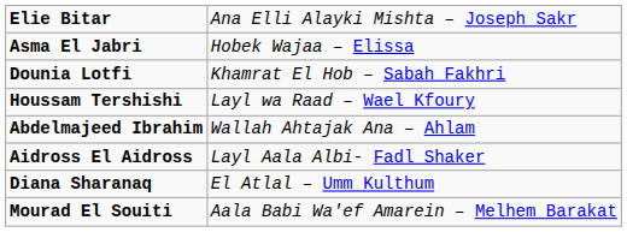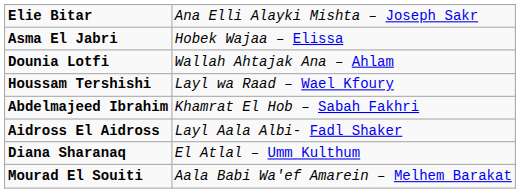Dounia Lotfi | column 2: Khamrat El Hob – Sabah Fakhri -> Wallah Ahtajak Ana – Ahlam
Abdelmajeed Ibrahim | column 2: Wallah Ahtajak Ana – Ahlam -> Khamrat El Hob – Sabah Fakhri
